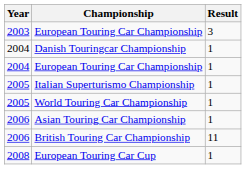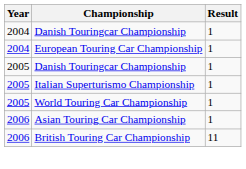- row: 2003 | European Touring Car Championship | 3
+ row: 2005 | Danish Touringcar Championship | 1
- row: 2008 | European Touring Car Cup | 1
